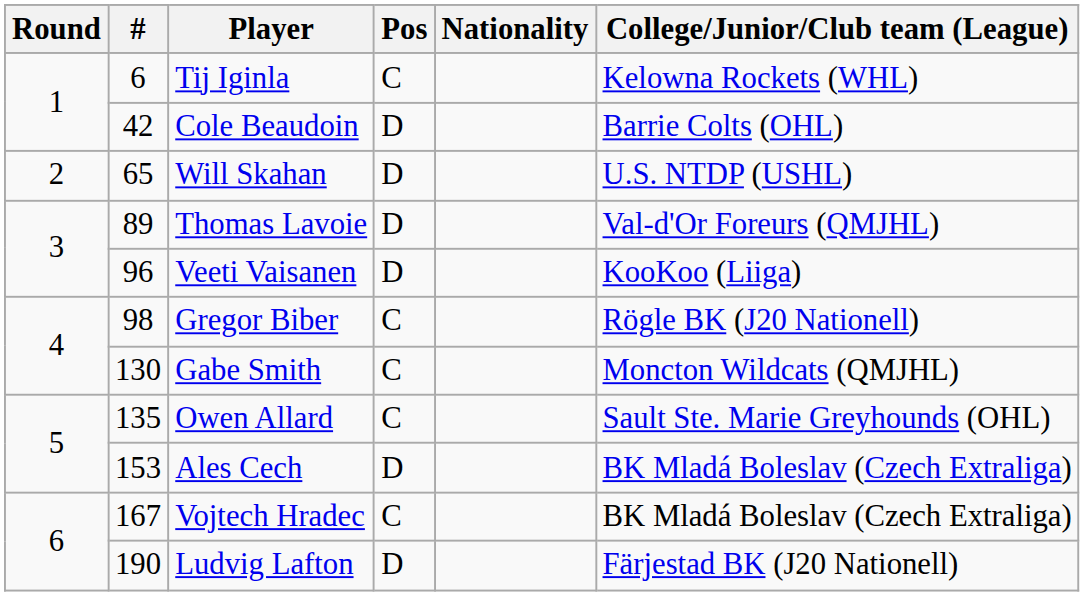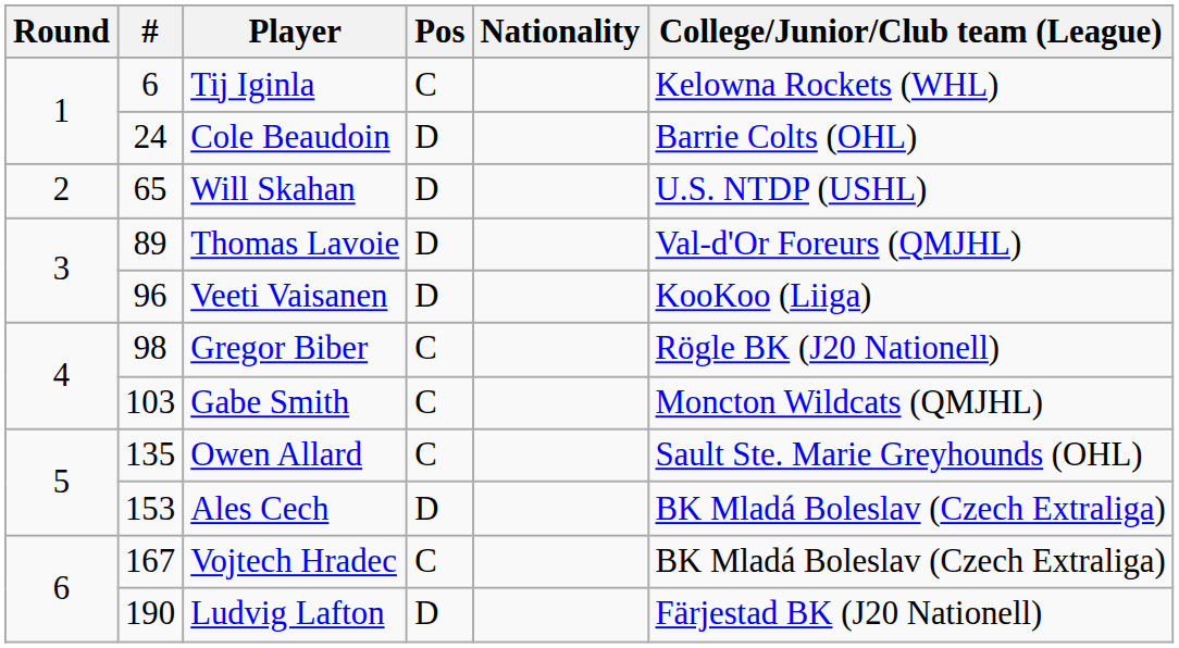Cole Beaudoin | #: 42 -> 24
Gabe Smith | #: 130 -> 103
